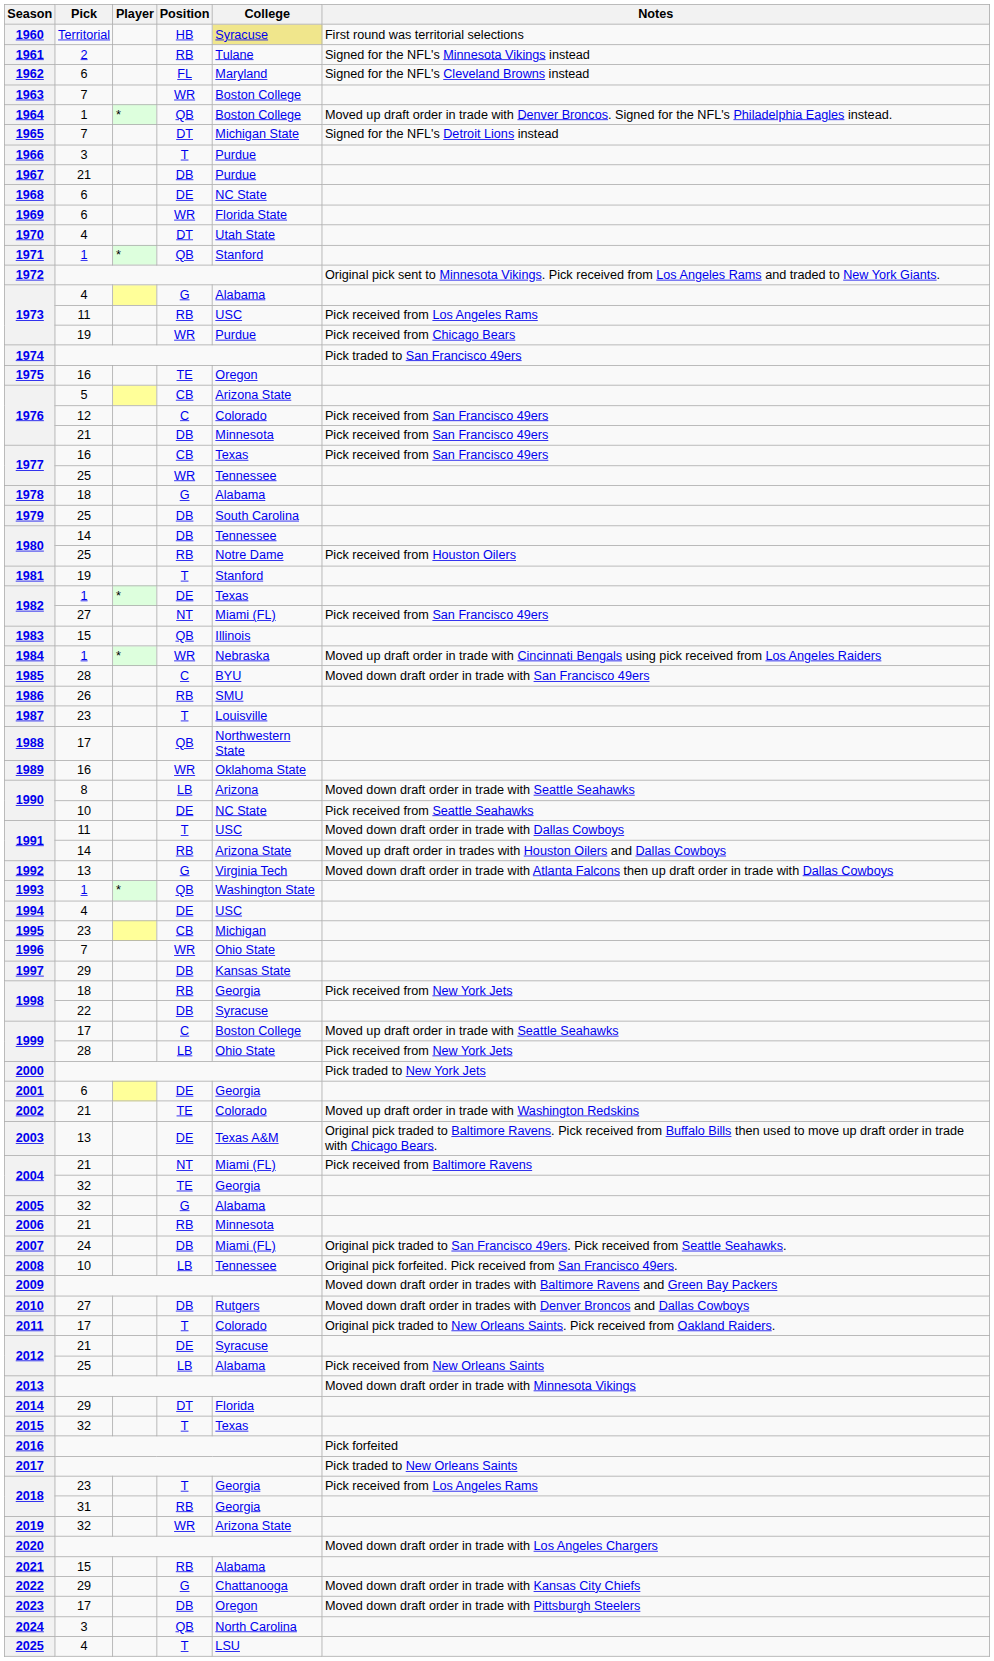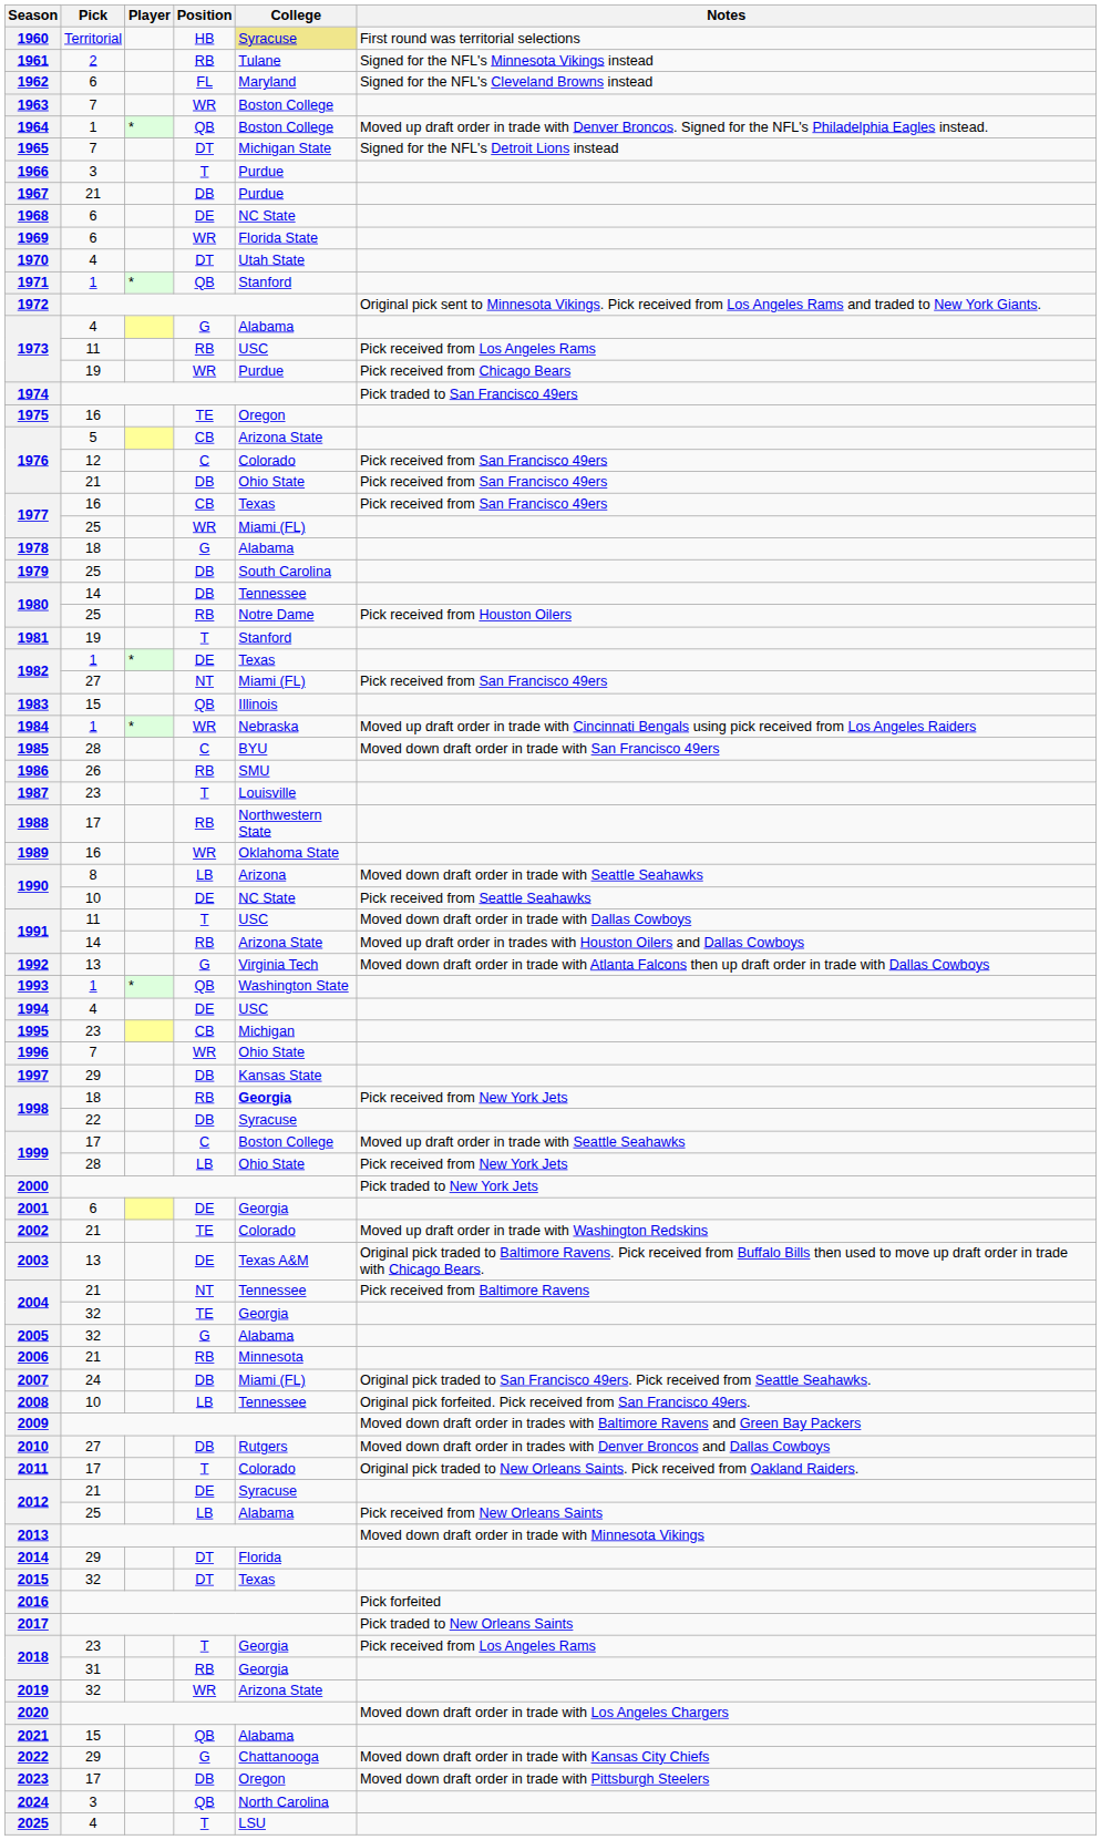1976 / 21 | College: Minnesota -> Ohio State
1977 / 25 | College: Tennessee -> Miami (FL)
1988 | Position: QB -> RB
1998 / 18 | College: normal -> bold
2004 / 21 | College: Miami (FL) -> Tennessee
2015 | Position: T -> DT
2021 | Position: RB -> QB
